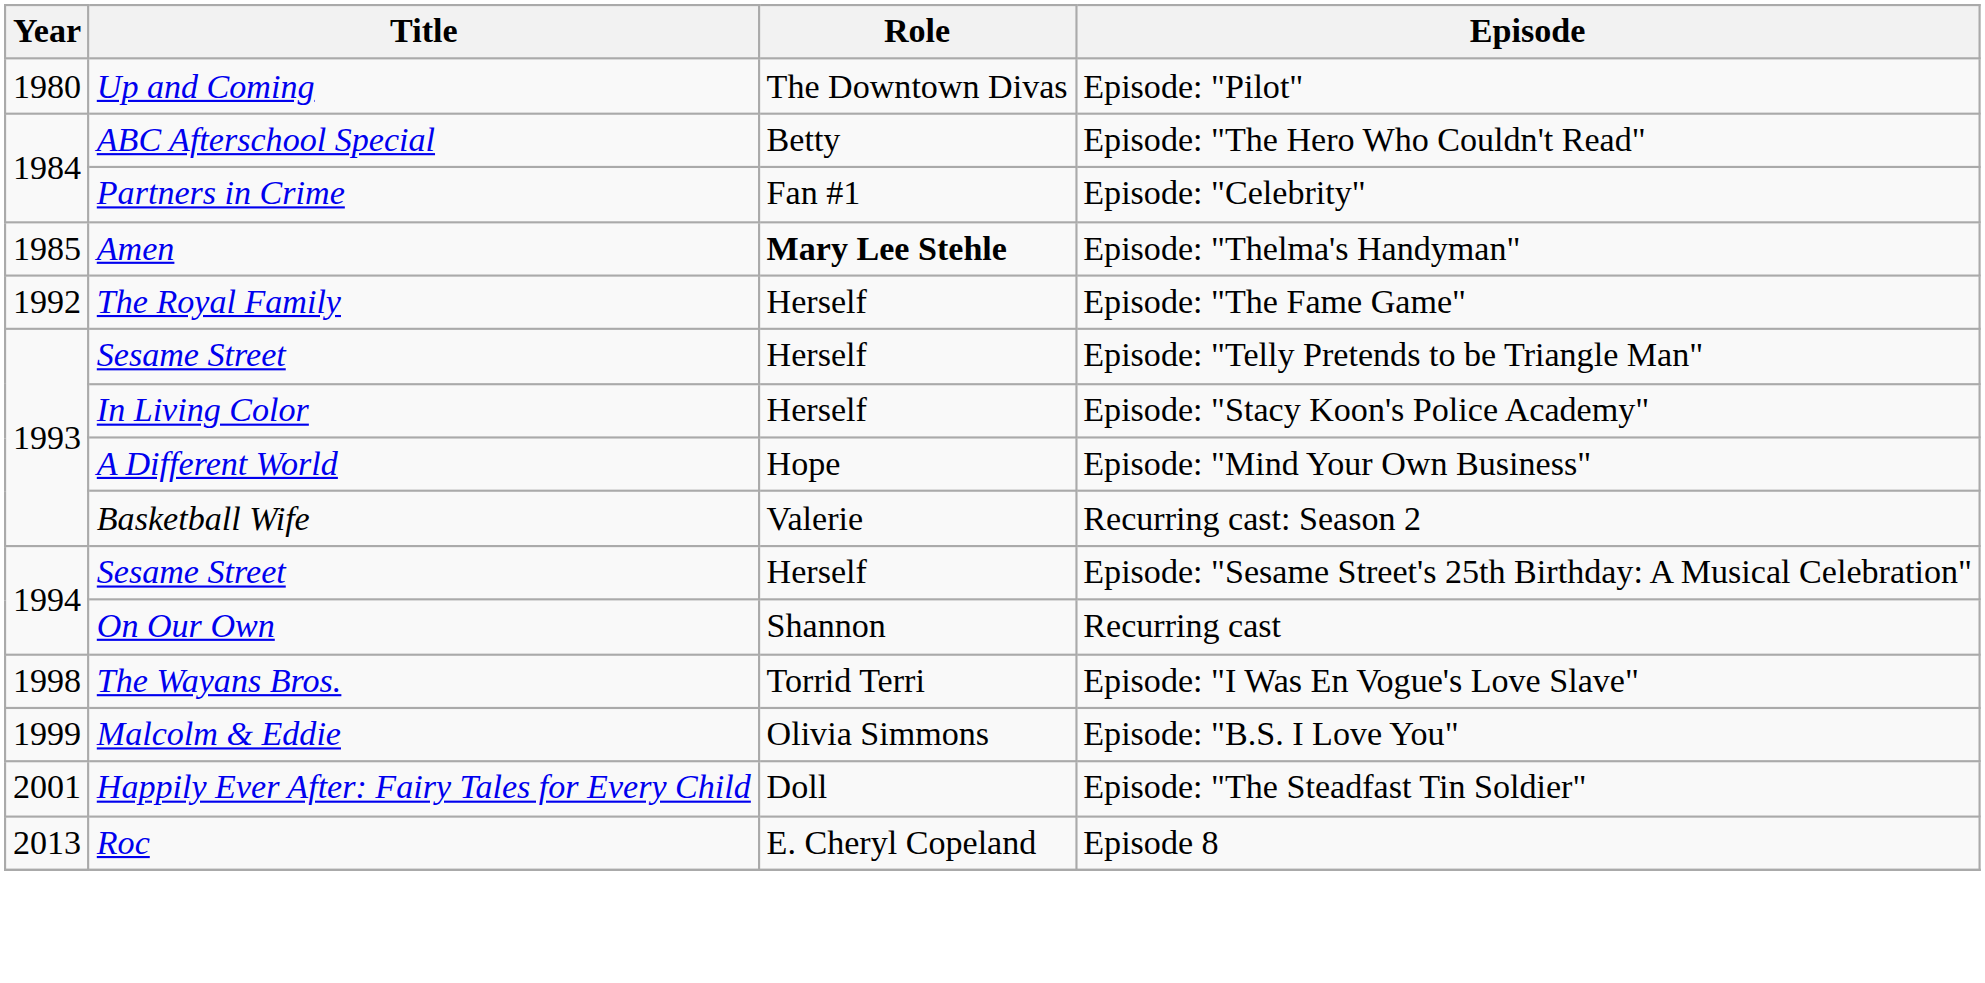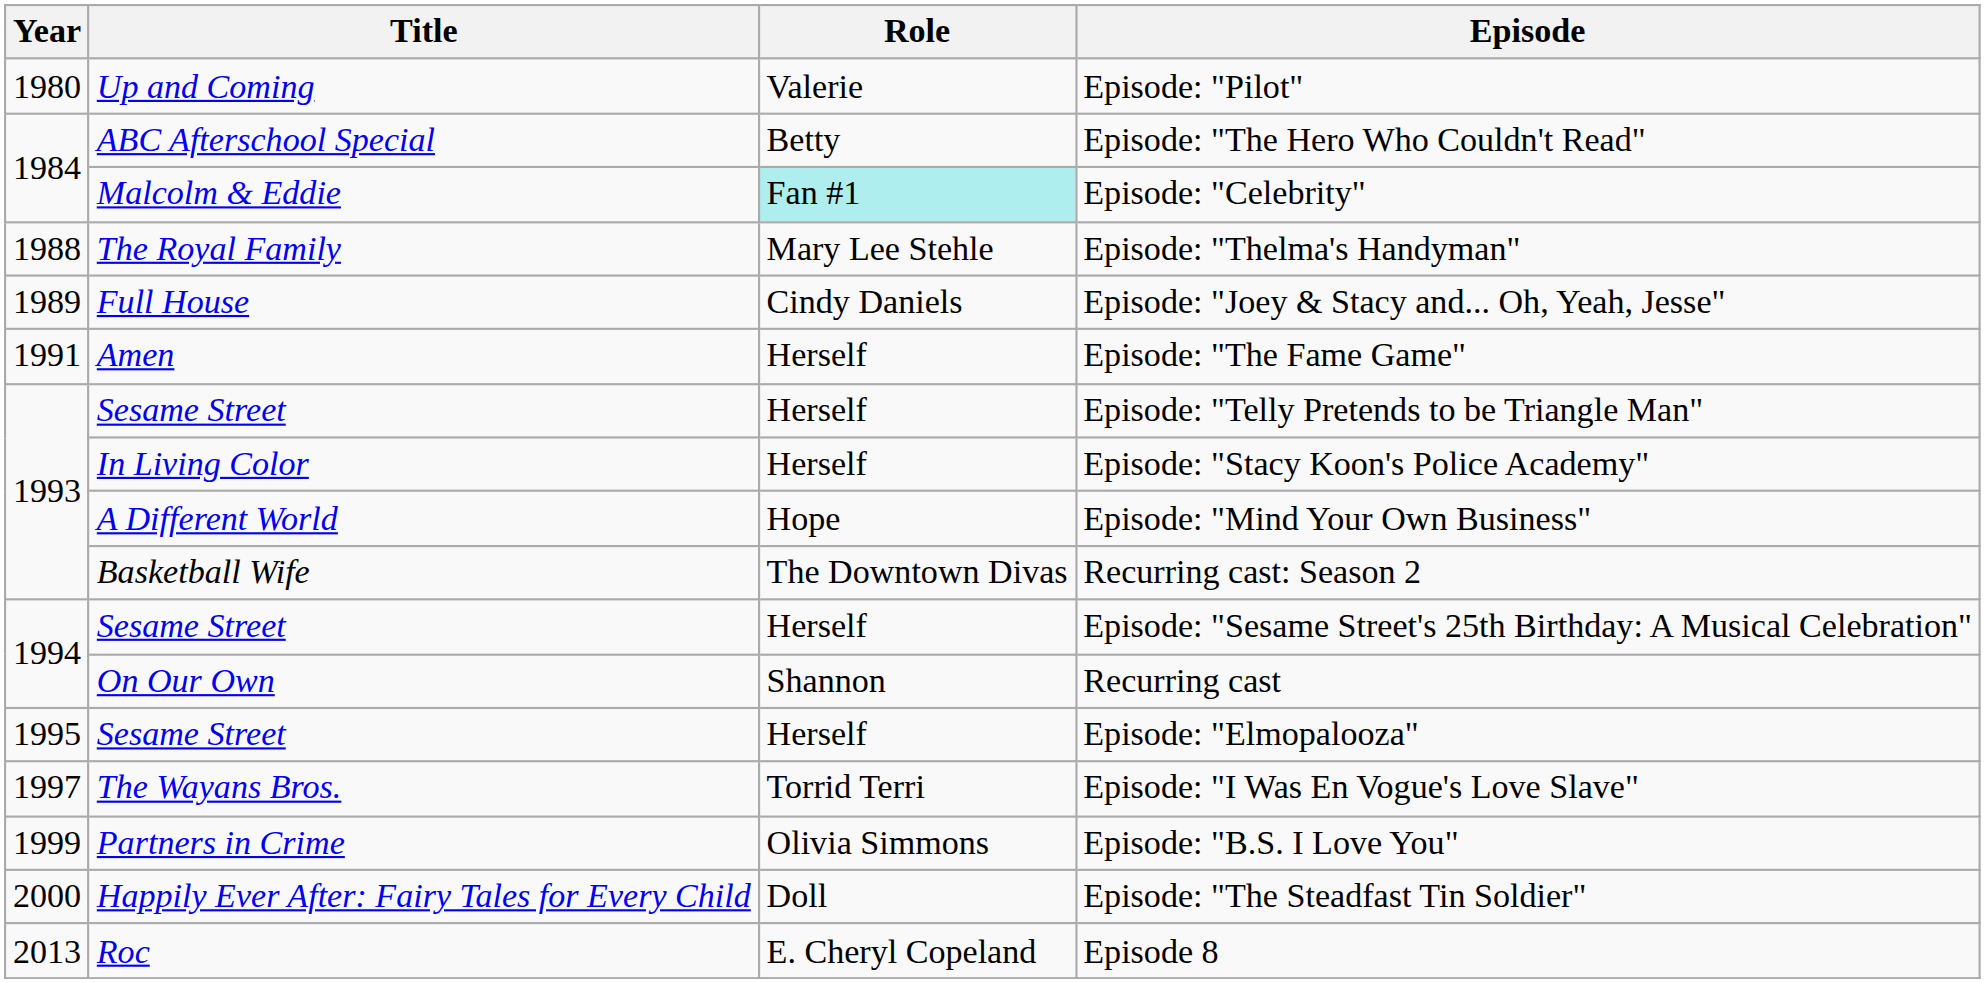Episode: "Pilot" | Role: The Downtown Divas -> Valerie
Episode: "Celebrity" | Title: Partners in Crime -> Malcolm & Eddie
Episode: "Celebrity" | Role: no background -> paleturquoise background
Episode: "Thelma's Handyman" | Year: 1985 -> 1988
Episode: "Thelma's Handyman" | Title: Amen -> The Royal Family
Episode: "Thelma's Handyman" | Role: bold -> normal
+ row: 1989 | Full House | Cindy Daniels | Episode: "Joey & Stacy and... Oh, Yeah, Jesse"
Episode: "The Fame Game" | Year: 1992 -> 1991
Episode: "The Fame Game" | Title: The Royal Family -> Amen
Recurring cast: Season 2 | Role: Valerie -> The Downtown Divas
+ row: 1995 | Sesame Street | Herself | Episode: "Elmopalooza"
Episode: "I Was En Vogue's Love Slave" | Year: 1998 -> 1997
Episode: "B.S. I Love You" | Title: Malcolm & Eddie -> Partners in Crime
Episode: "The Steadfast Tin Soldier" | Year: 2001 -> 2000
